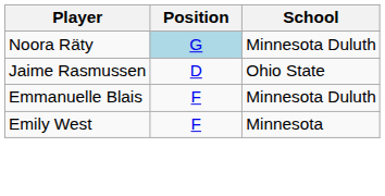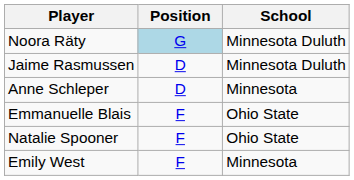Jaime Rasmussen | School: Ohio State -> Minnesota Duluth
+ row: Anne Schleper | D | Minnesota
Emmanuelle Blais | School: Minnesota Duluth -> Ohio State
+ row: Natalie Spooner | F | Ohio State
